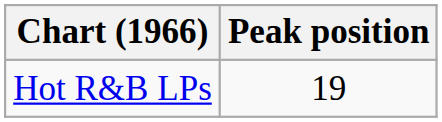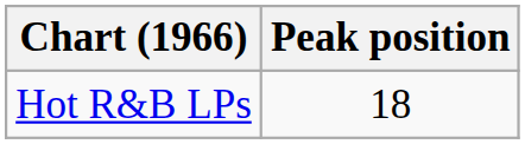Hot R&B LPs | Peak position: 19 -> 18
